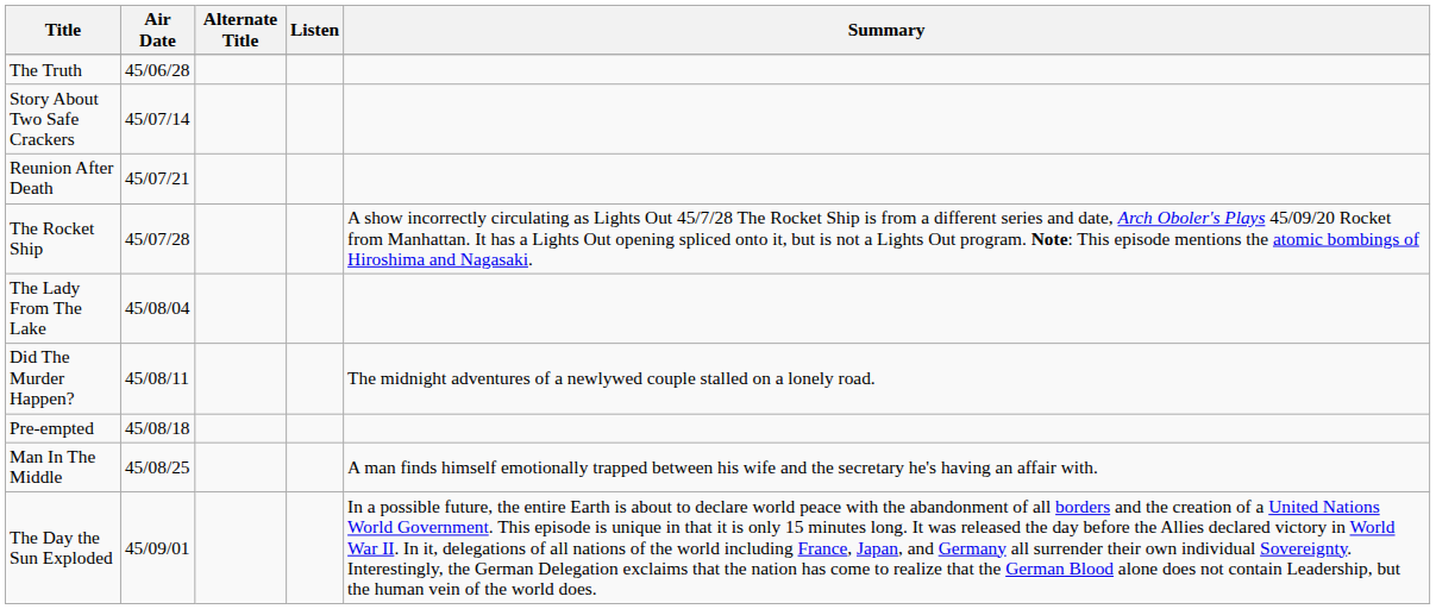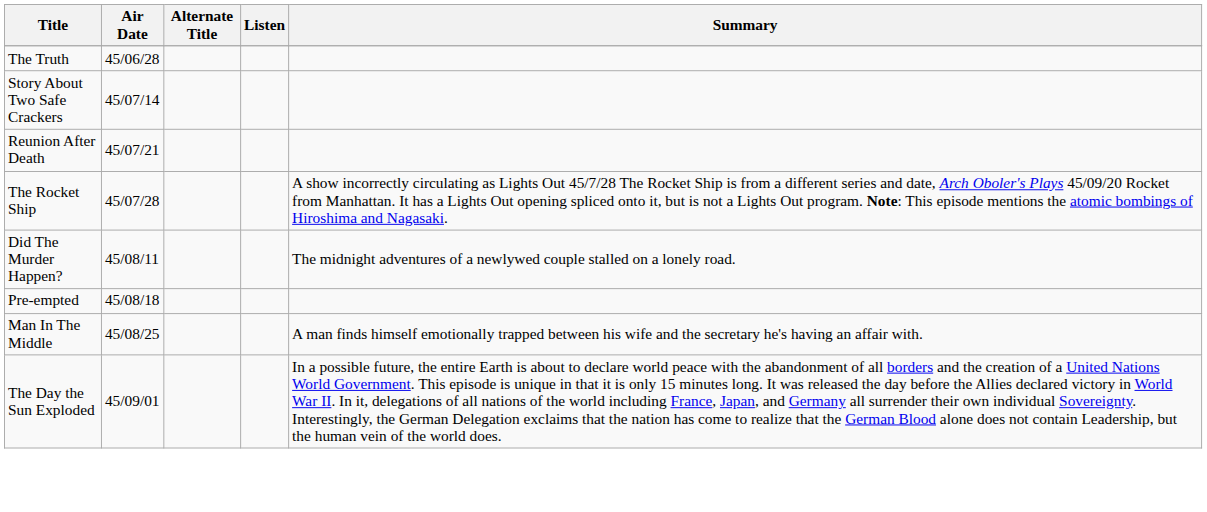- row: The Lady From The Lake | 45/08/04
